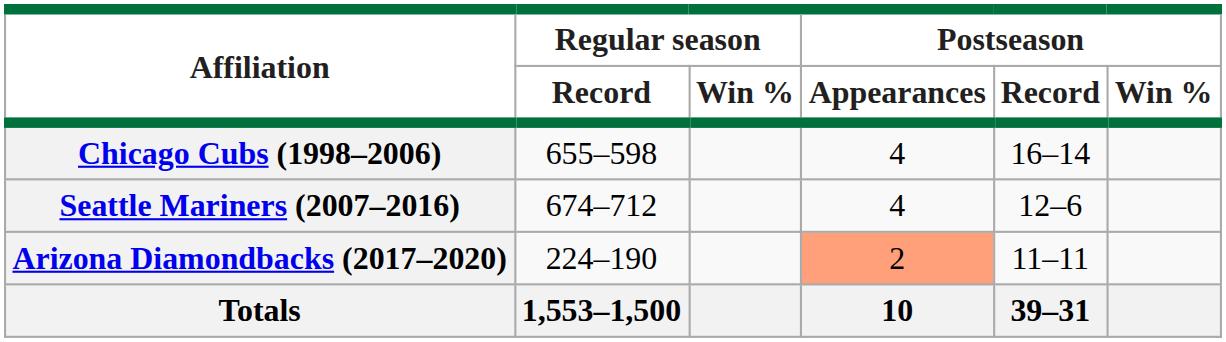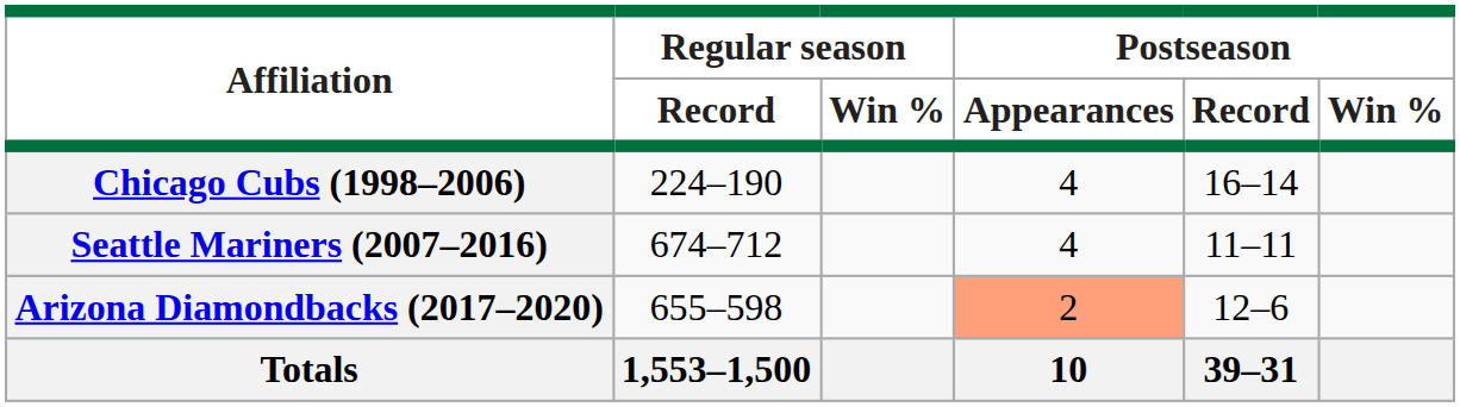Chicago Cubs (1998–2006) | Regular season / Record: 655–598 -> 224–190
Seattle Mariners (2007–2016) | Postseason / Record: 12–6 -> 11–11
Arizona Diamondbacks (2017–2020) | Regular season / Record: 224–190 -> 655–598
Arizona Diamondbacks (2017–2020) | Postseason / Record: 11–11 -> 12–6
